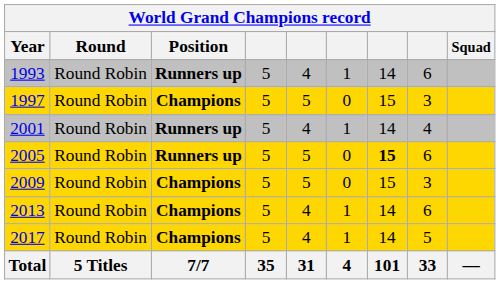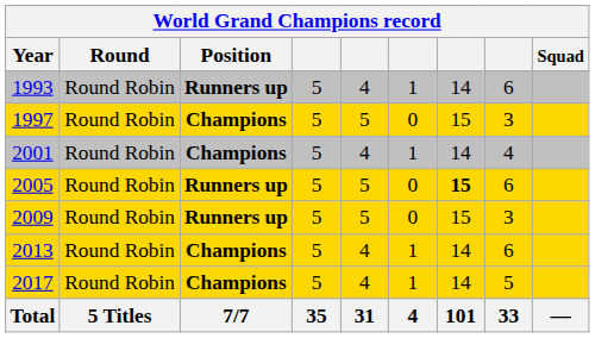2001 | Position: Runners up -> Champions
2009 | Position: Champions -> Runners up
